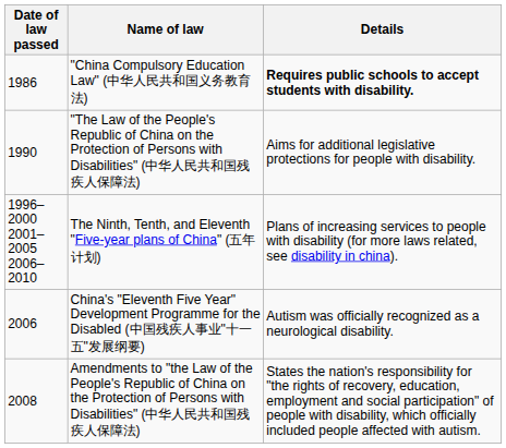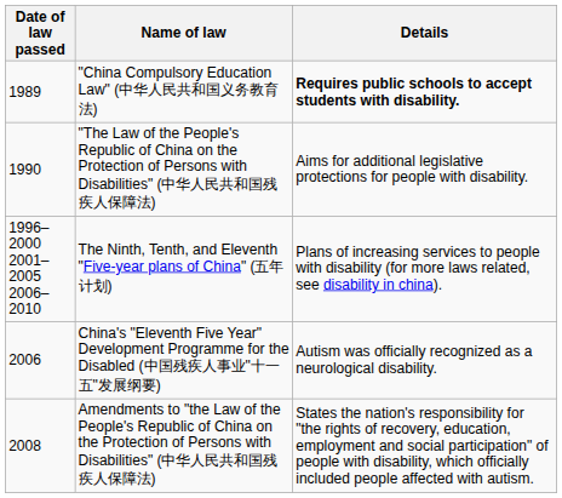"China Compulsory Education Law" (中华人民共和国义务教育法) | Date of law passed: 1986 -> 1989
